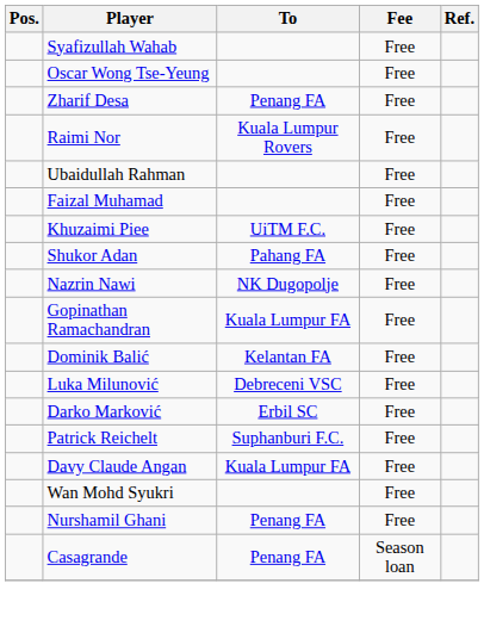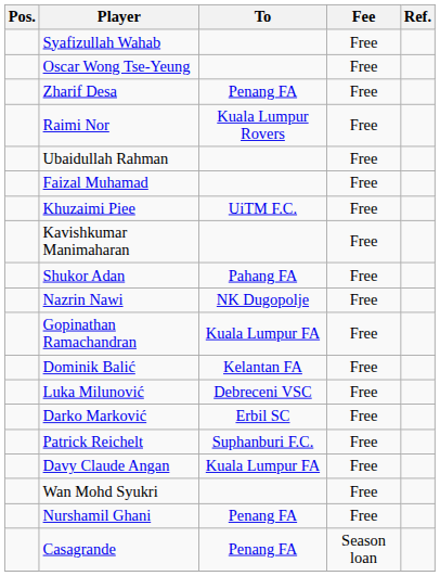+ row: Kavishkumar Manimaharan | Free
